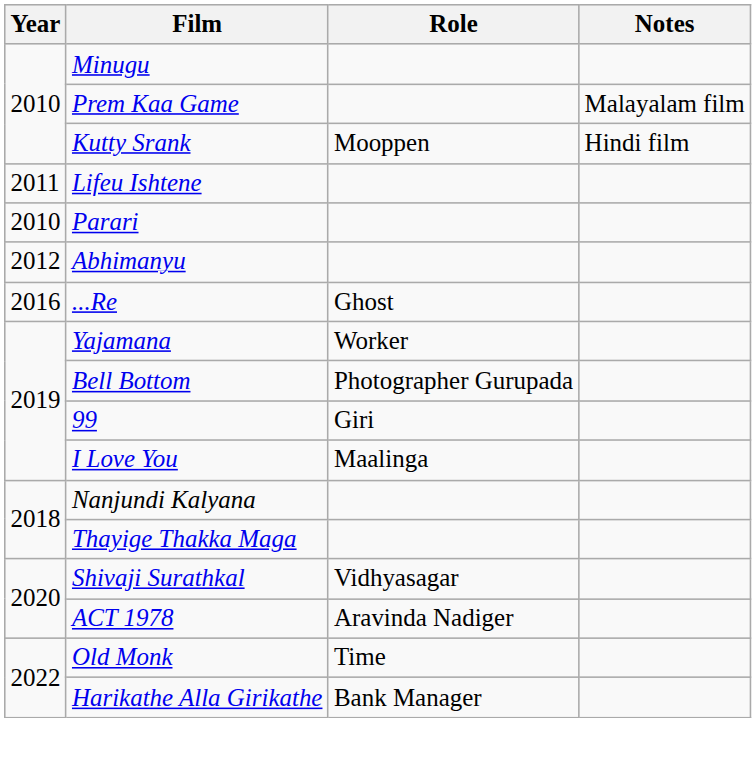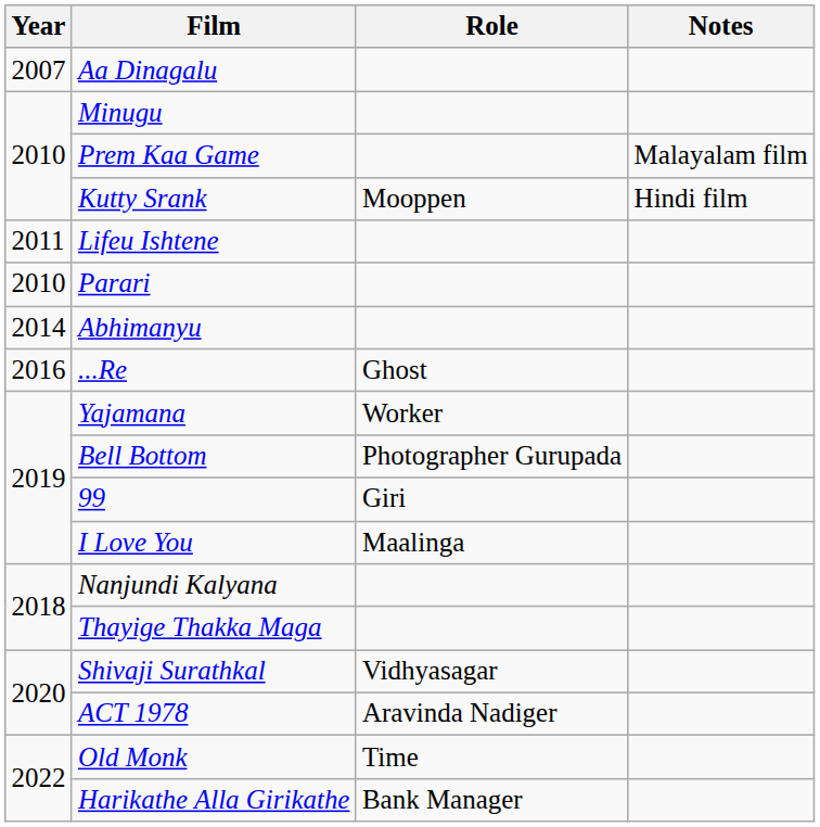+ row: 2007 | Aa Dinagalu
Abhimanyu | Year: 2012 -> 2014
